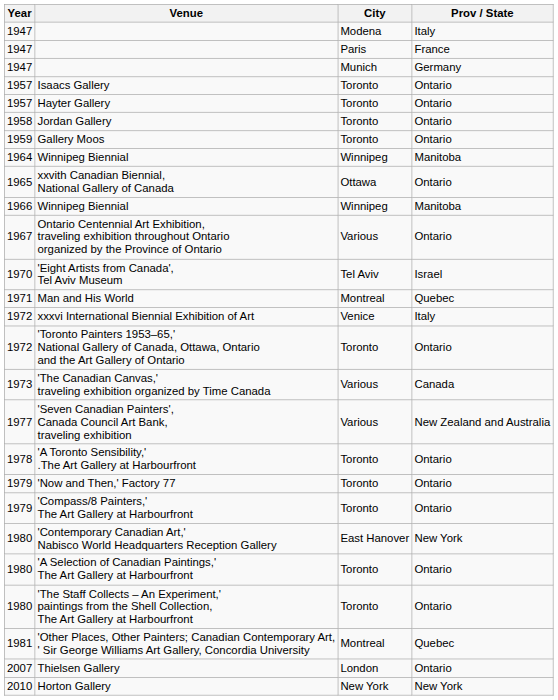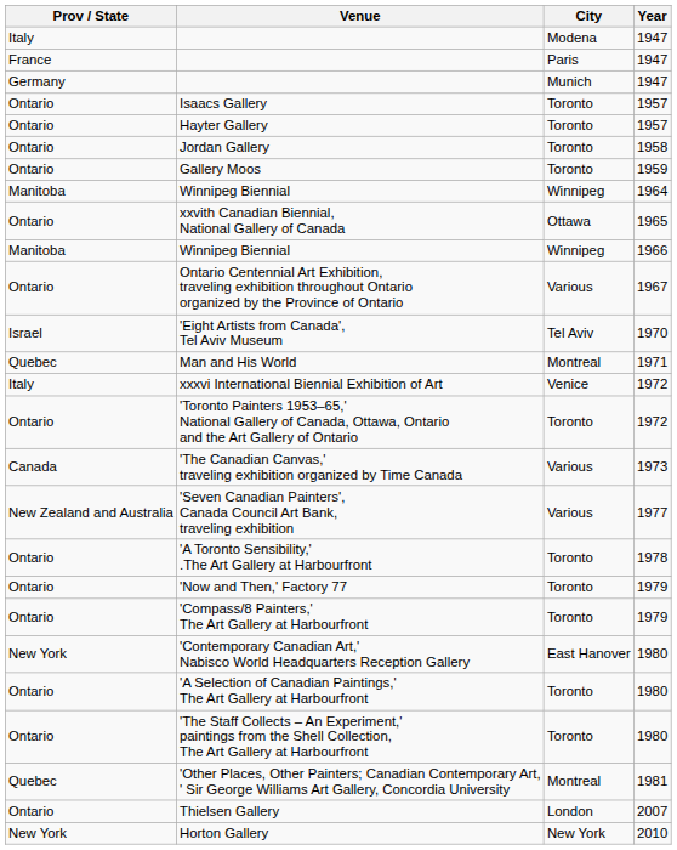columns swapped: Year <-> Prov / State
